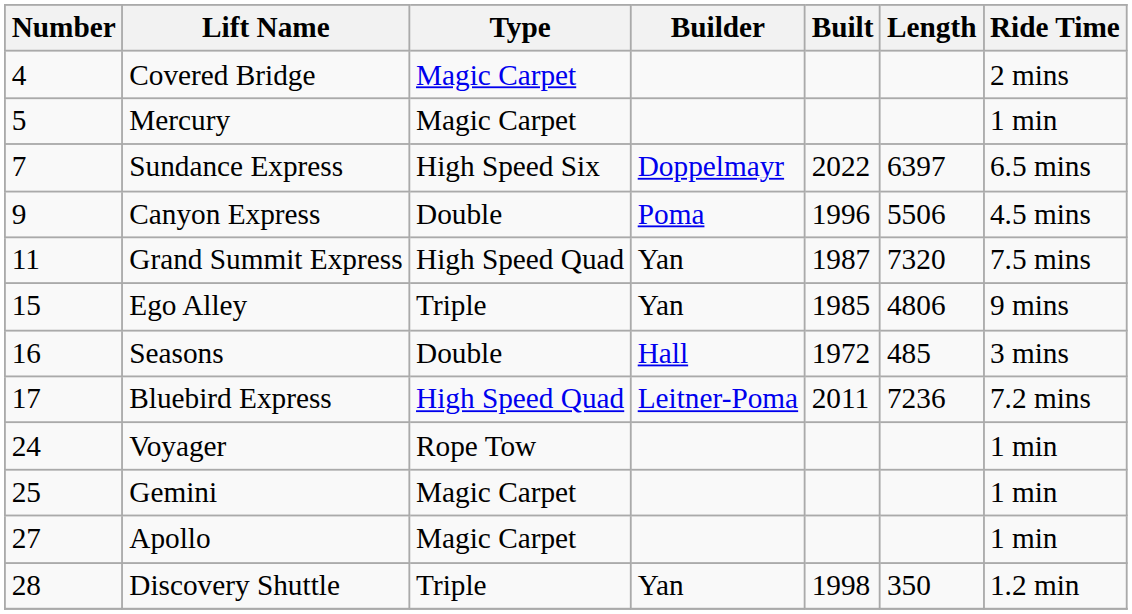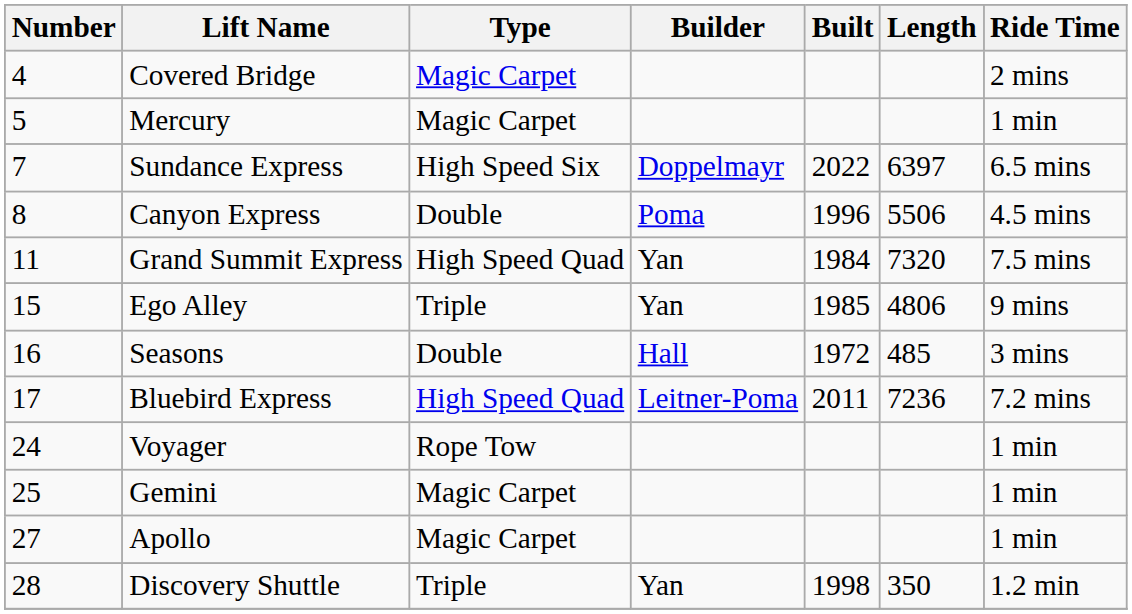Canyon Express | Number: 9 -> 8
Grand Summit Express | Built: 1987 -> 1984
